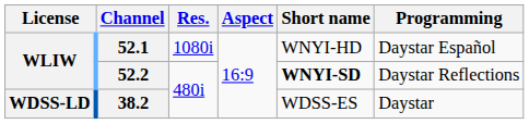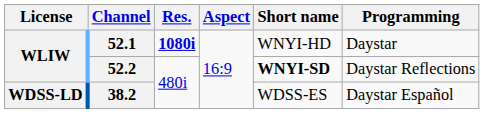52.1 | Res.: normal -> bold
52.1 | Programming: Daystar Español -> Daystar
38.2 | Programming: Daystar -> Daystar Español
